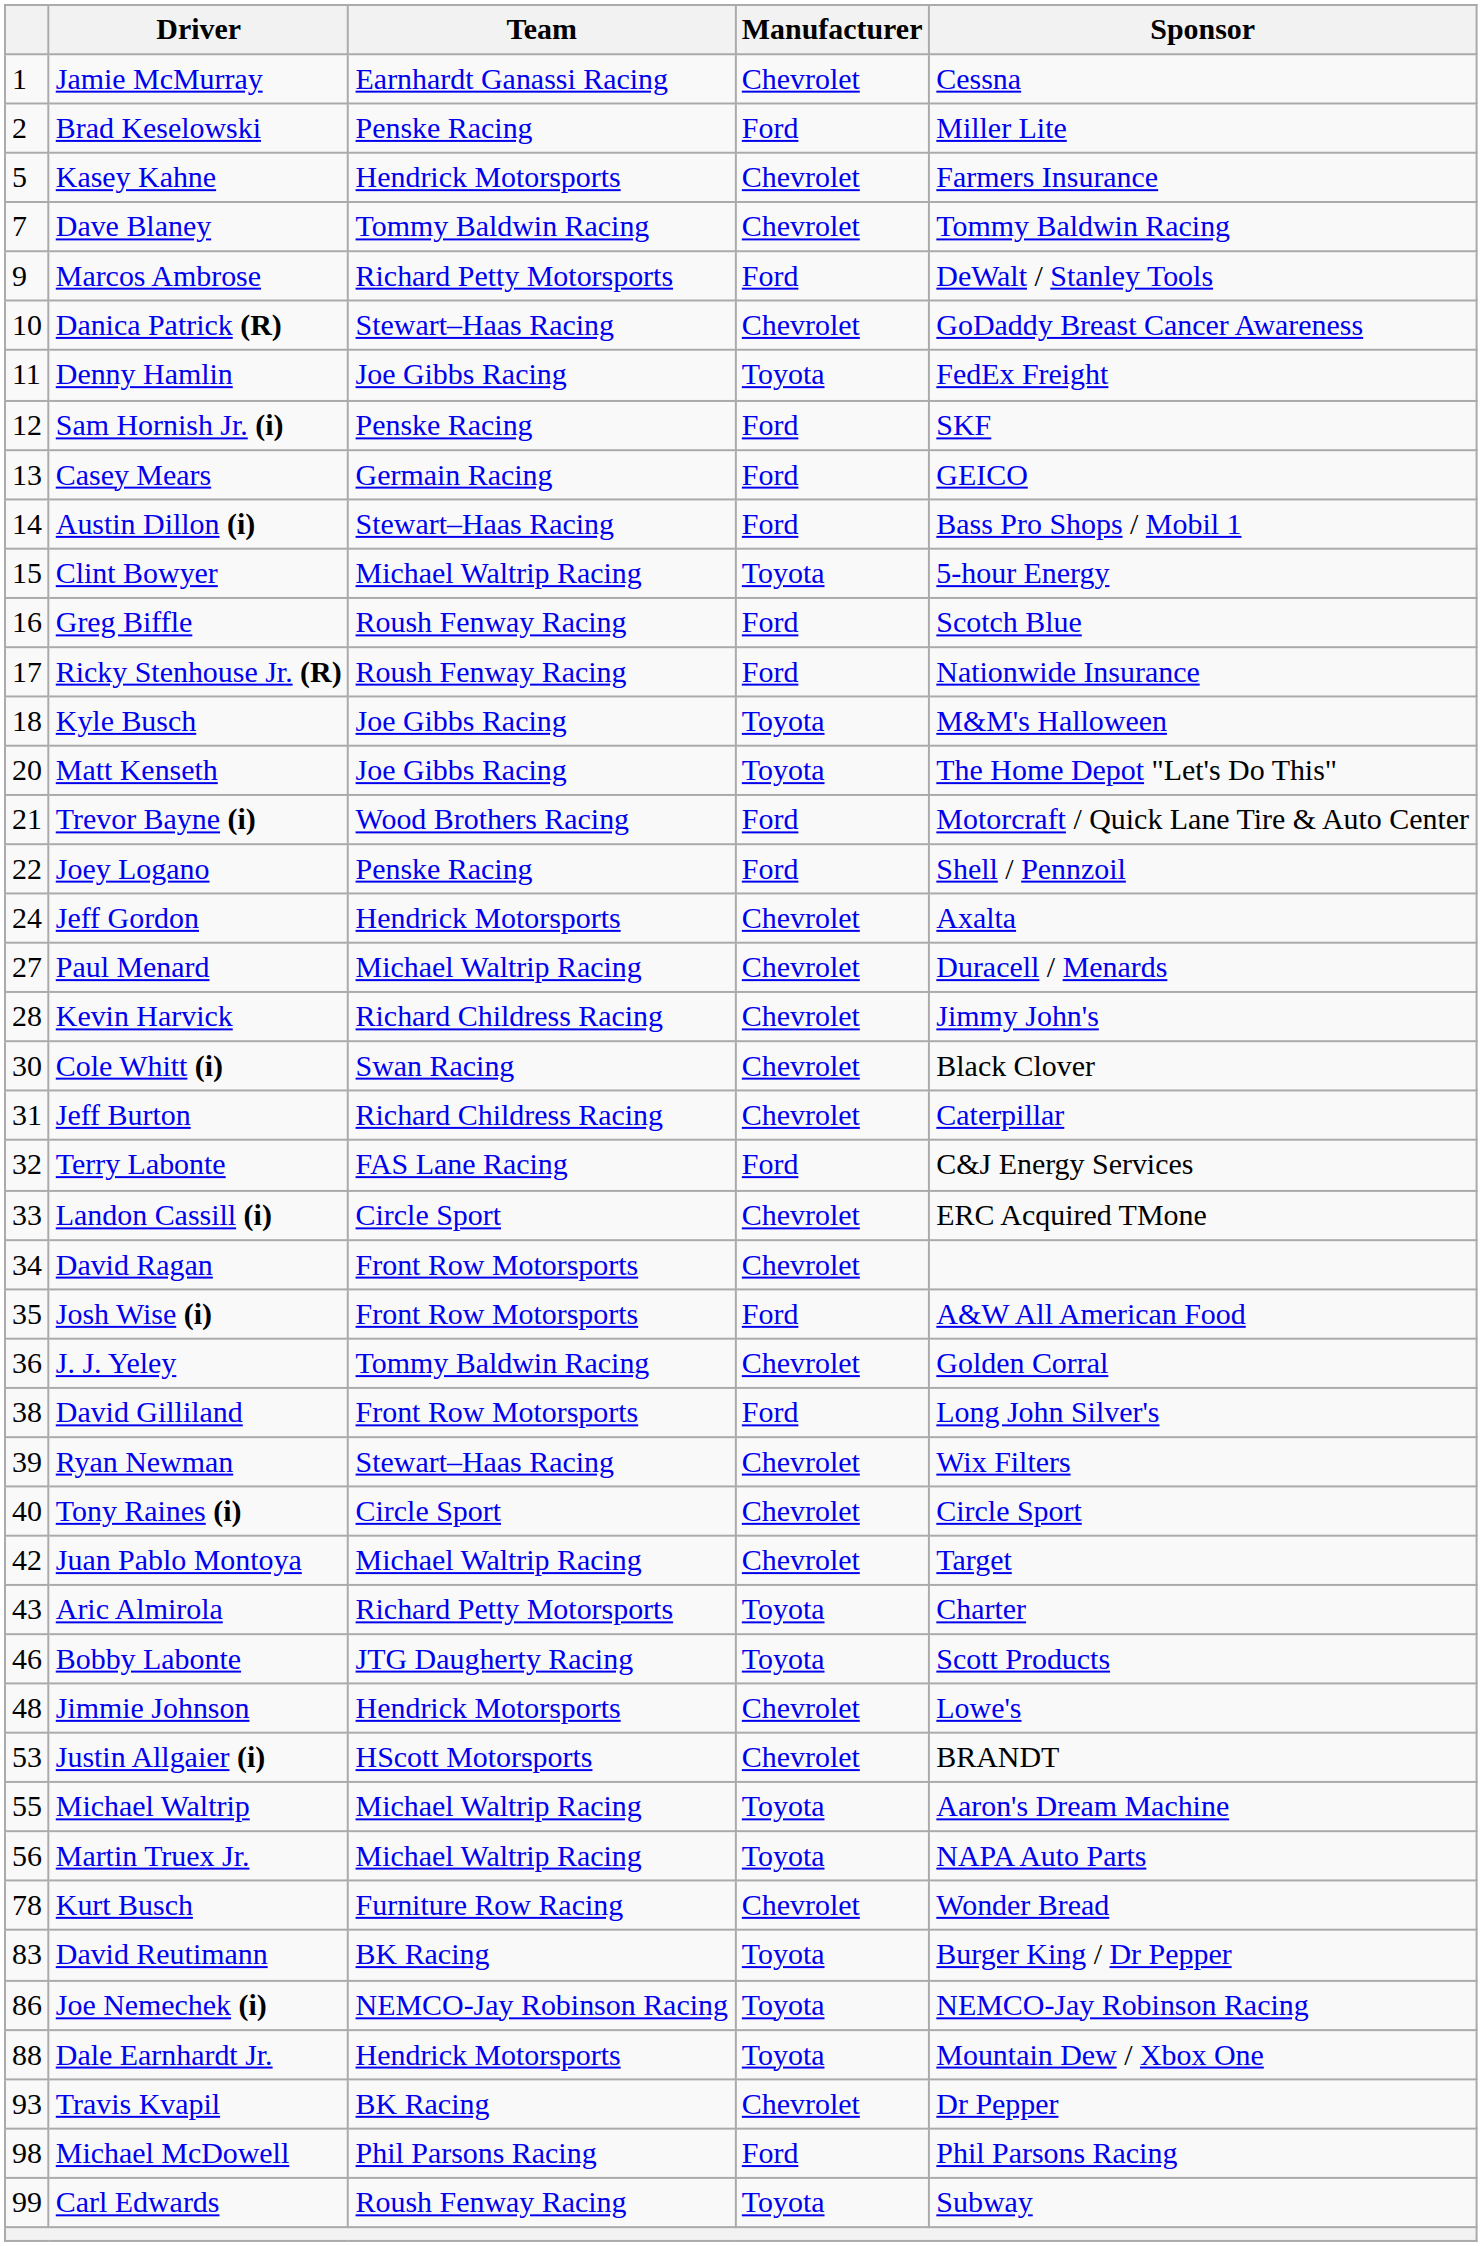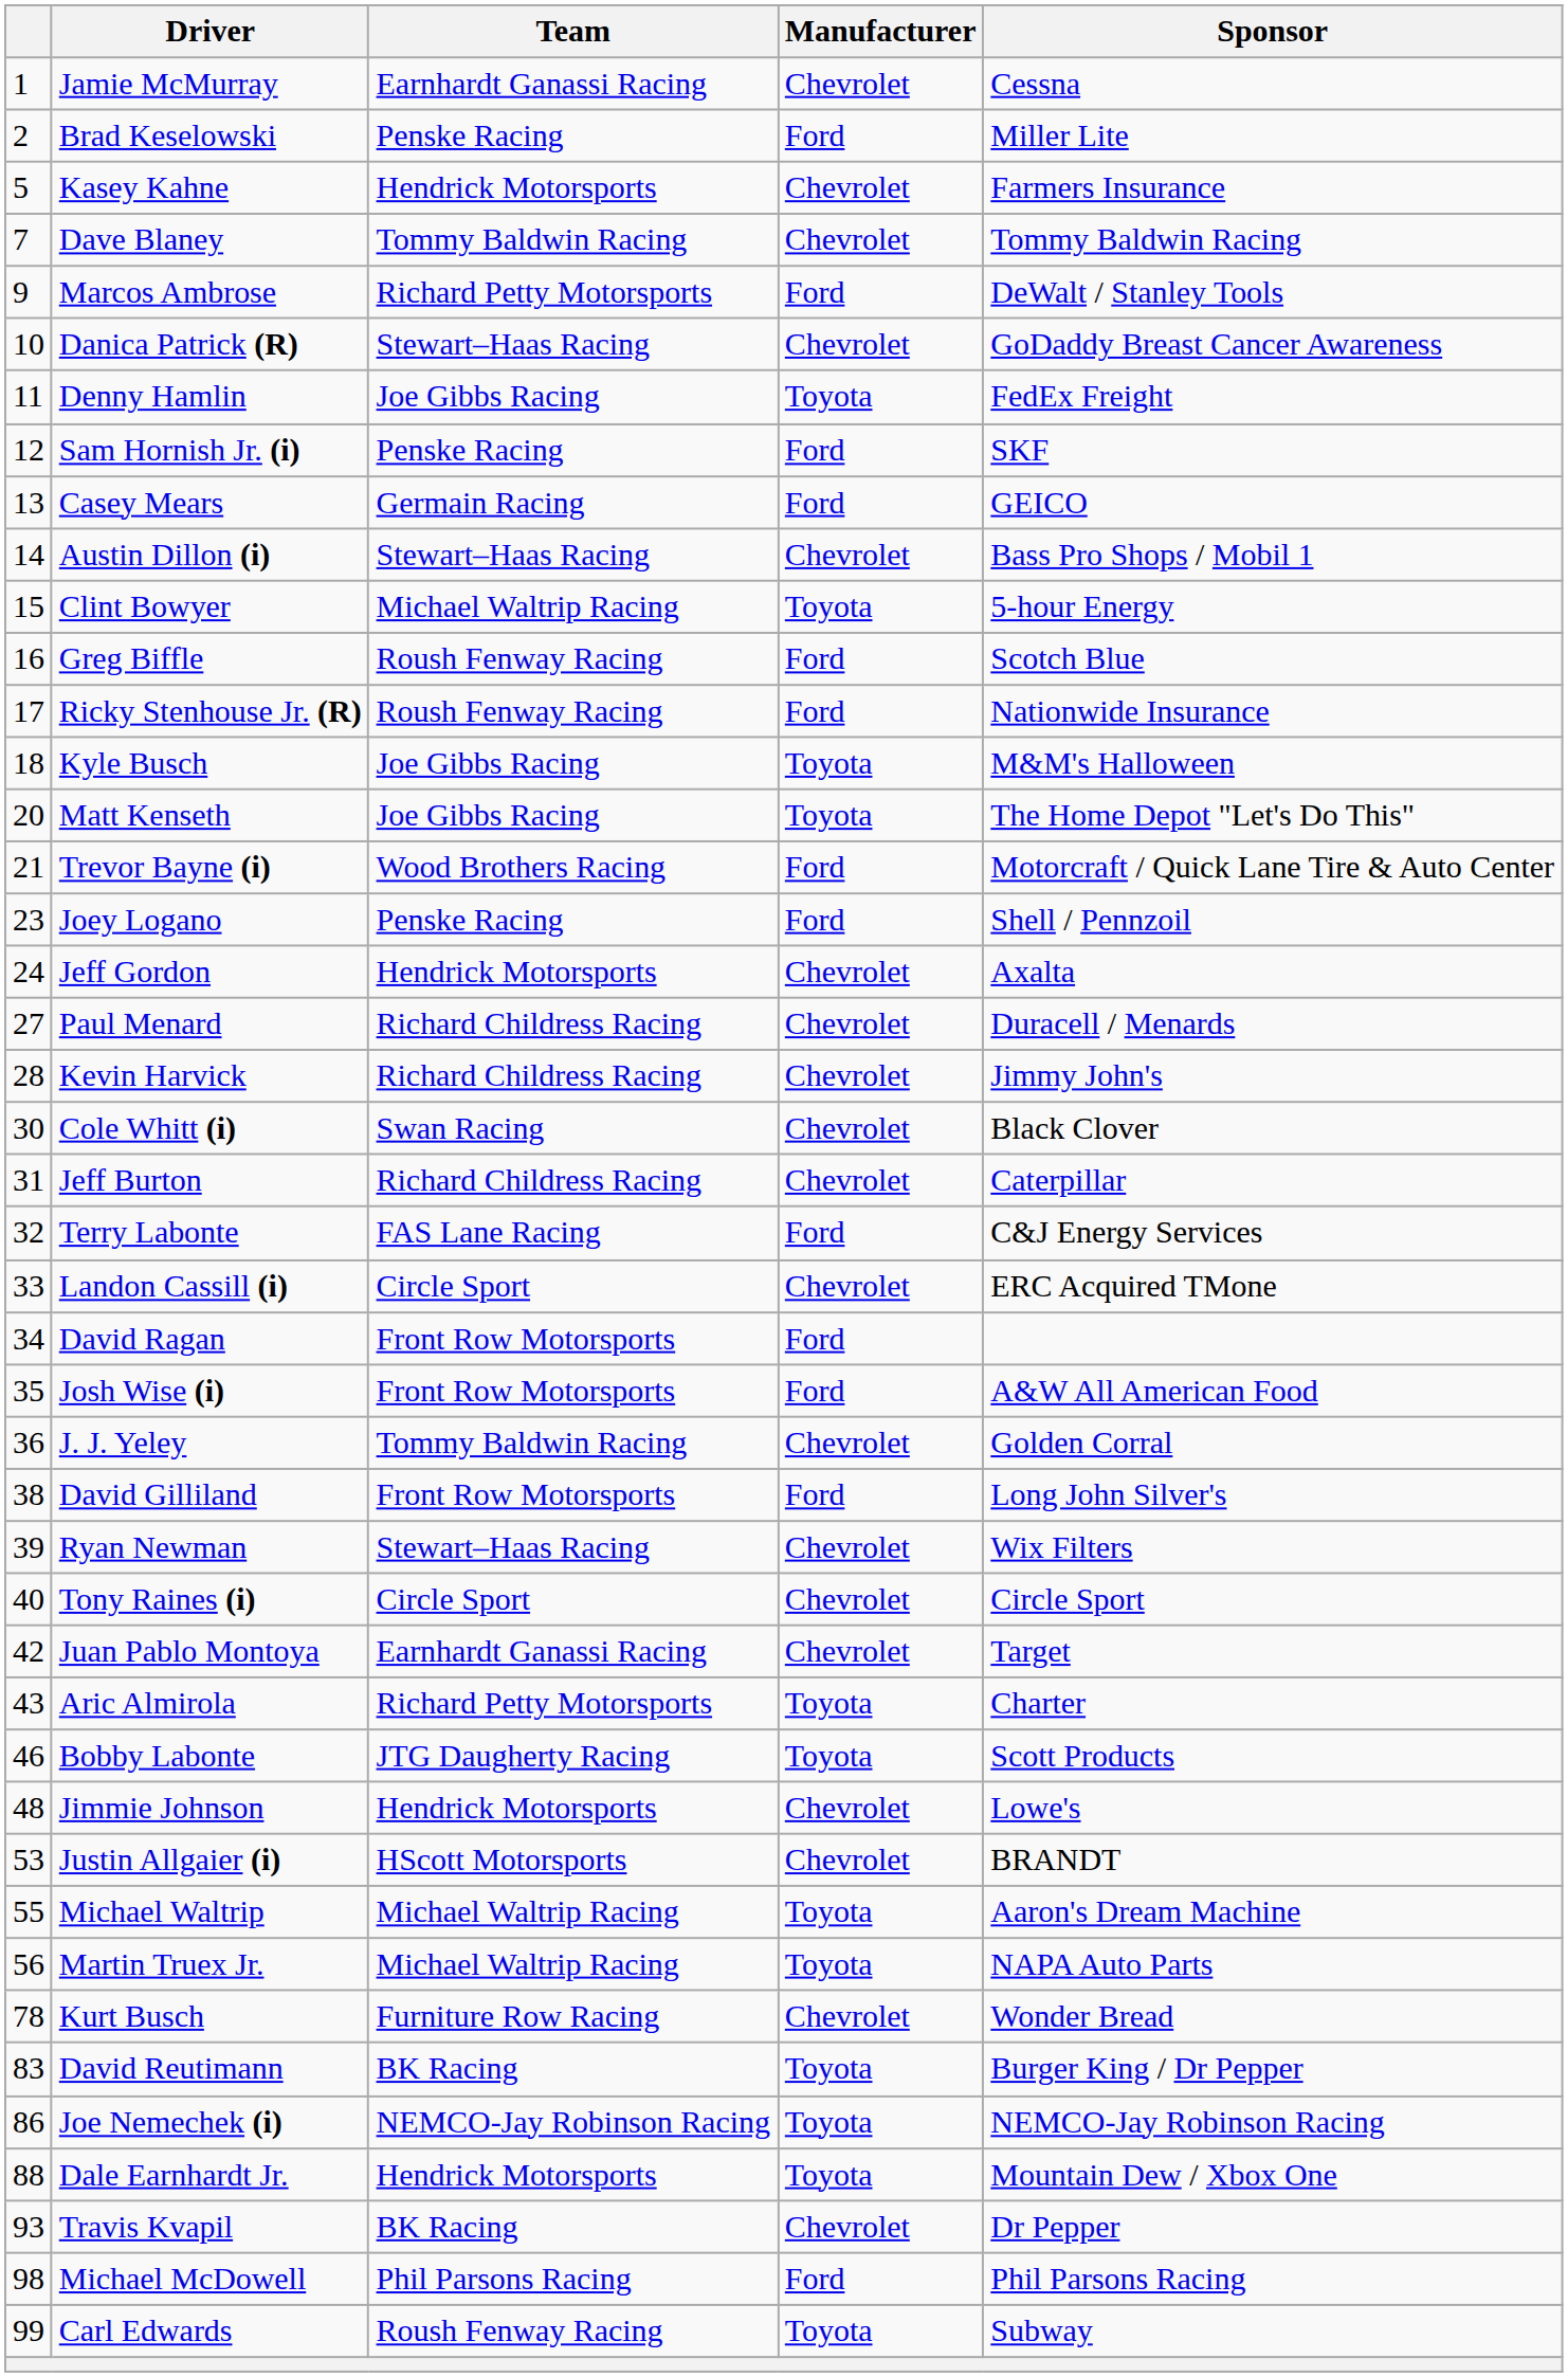Austin Dillon (i) | Manufacturer: Ford -> Chevrolet
Joey Logano | column 1: 22 -> 23
Paul Menard | Team: Michael Waltrip Racing -> Richard Childress Racing
David Ragan | Manufacturer: Chevrolet -> Ford
Juan Pablo Montoya | Team: Michael Waltrip Racing -> Earnhardt Ganassi Racing
